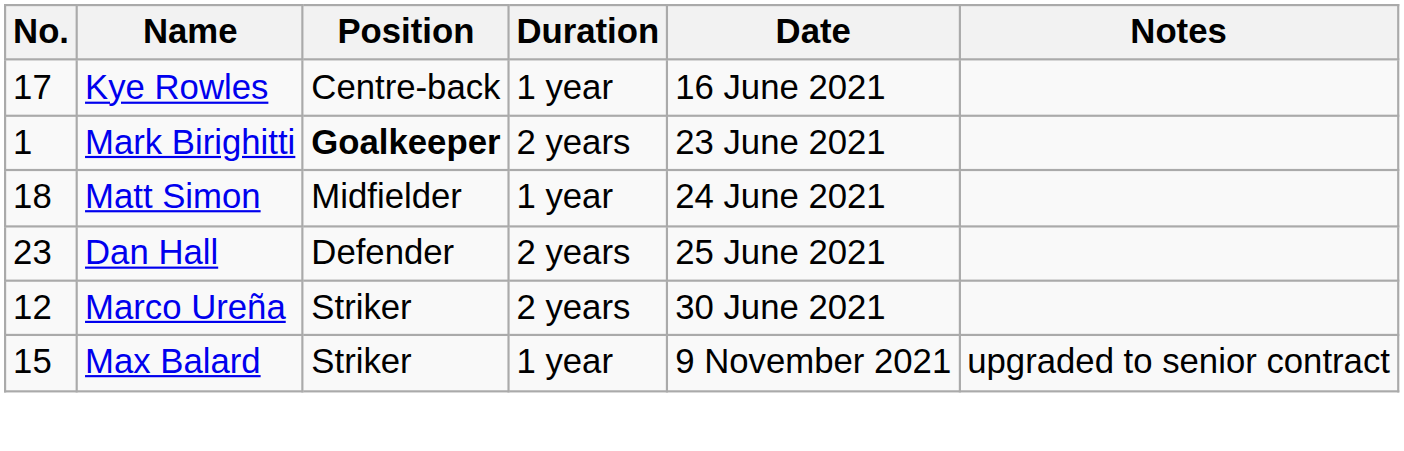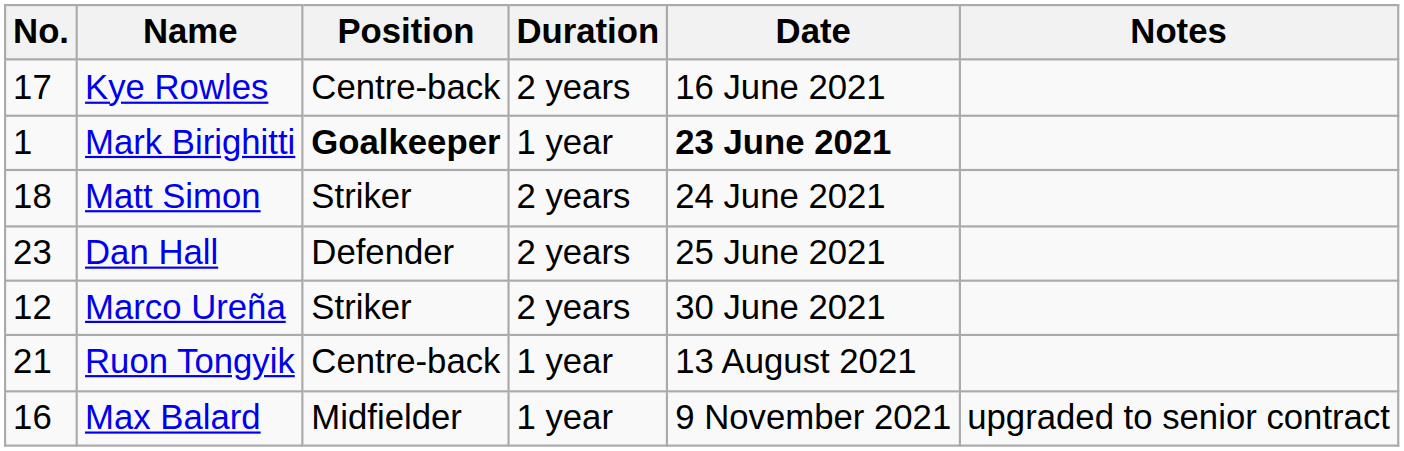Kye Rowles | Duration: 1 year -> 2 years
Mark Birighitti | Duration: 2 years -> 1 year
Mark Birighitti | Date: normal -> bold
Matt Simon | Position: Midfielder -> Striker
Matt Simon | Duration: 1 year -> 2 years
+ row: 21 | Ruon Tongyik | Centre-back | 1 year | 13 August 2021
Max Balard | No.: 15 -> 16
Max Balard | Position: Striker -> Midfielder
